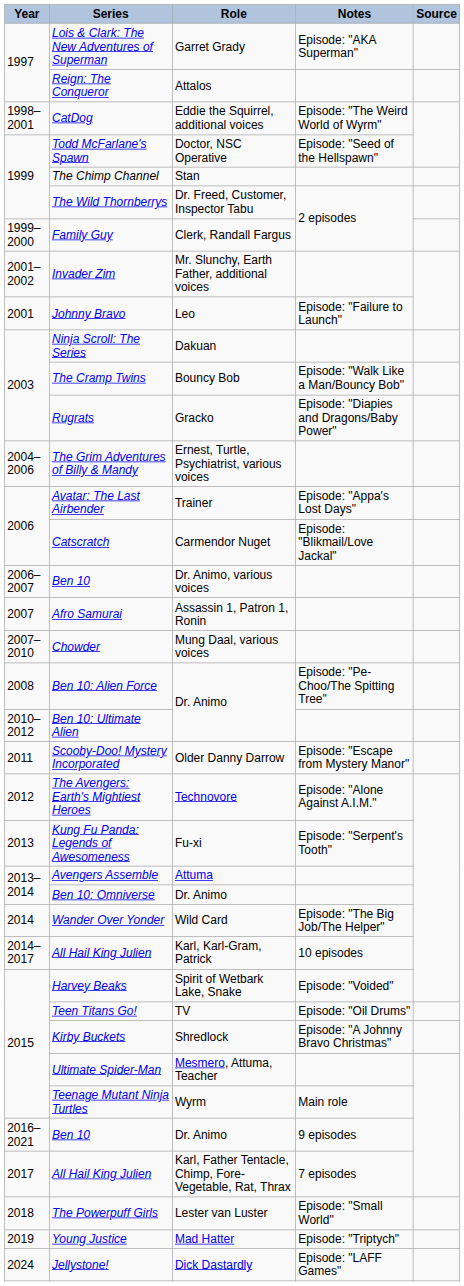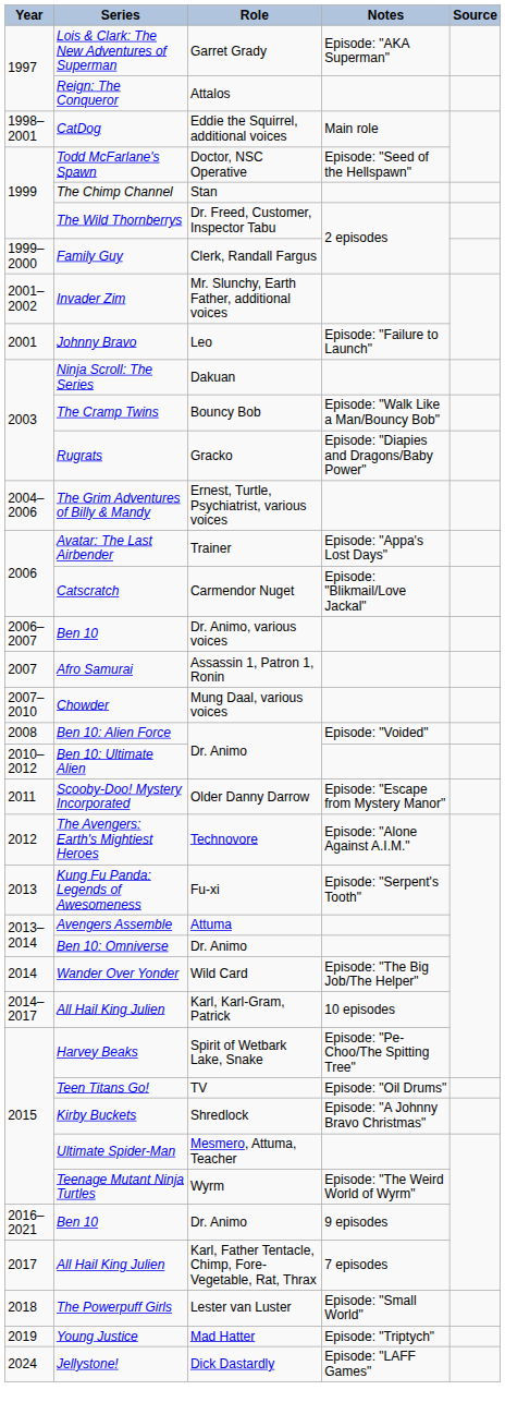CatDog | Notes: Episode: "The Weird World of Wyrm" -> Main role
Ben 10: Alien Force | Notes: Episode: "Pe-Choo/The Spitting Tree" -> Episode: "Voided"
Harvey Beaks | Notes: Episode: "Voided" -> Episode: "Pe-Choo/The Spitting Tree"
Teenage Mutant Ninja Turtles | Notes: Main role -> Episode: "The Weird World of Wyrm"
